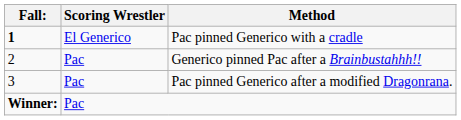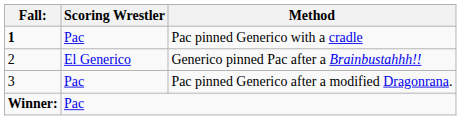Pac pinned Generico with a cradle | Scoring Wrestler: El Generico -> Pac
Generico pinned Pac after a Brainbustahhh!! | Scoring Wrestler: Pac -> El Generico
